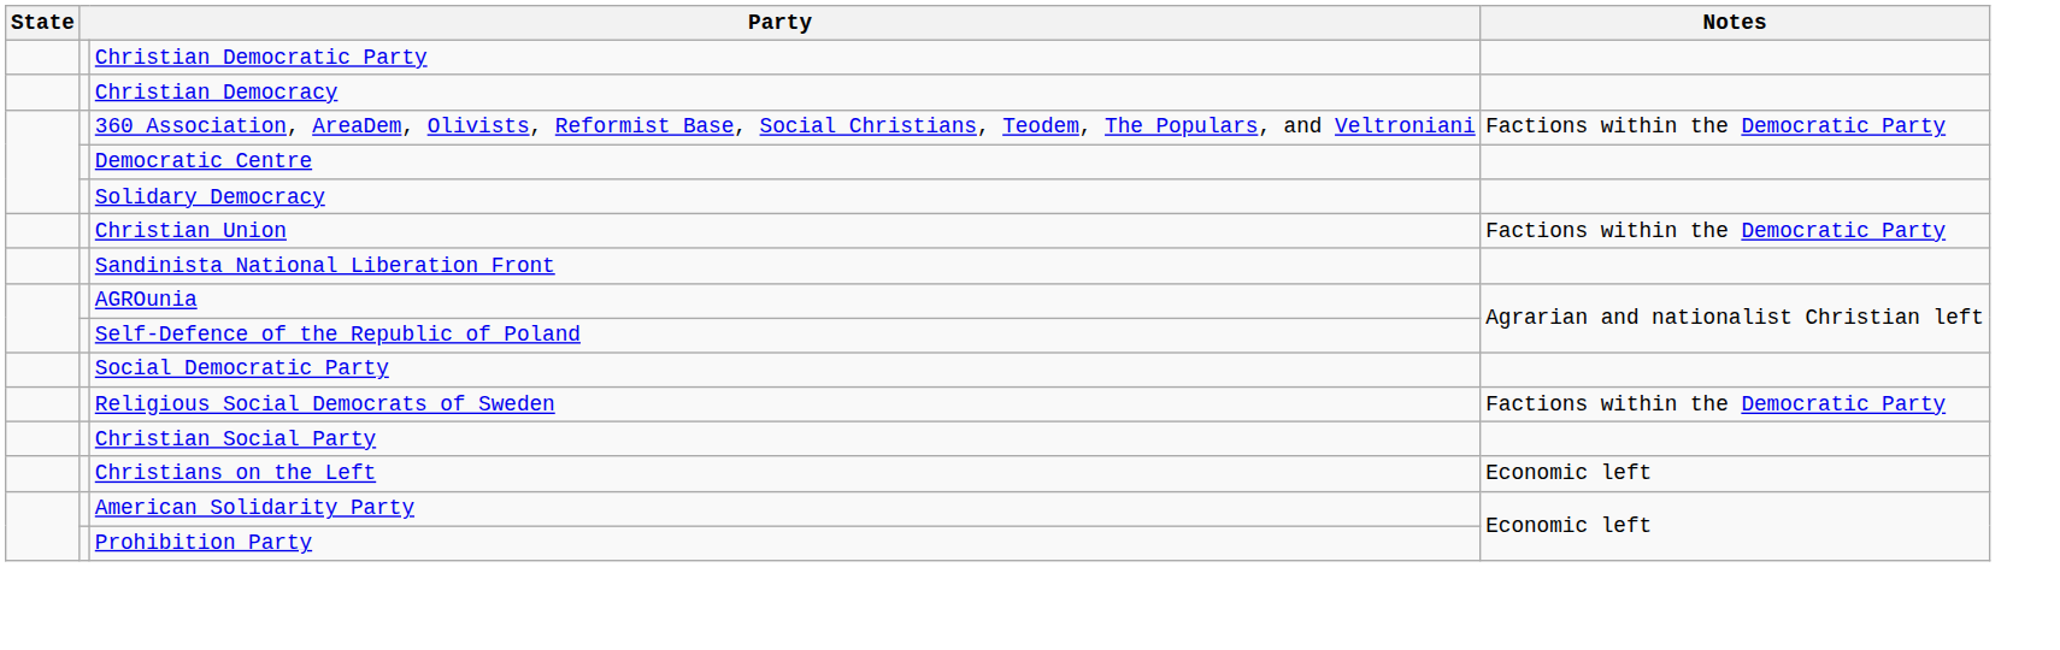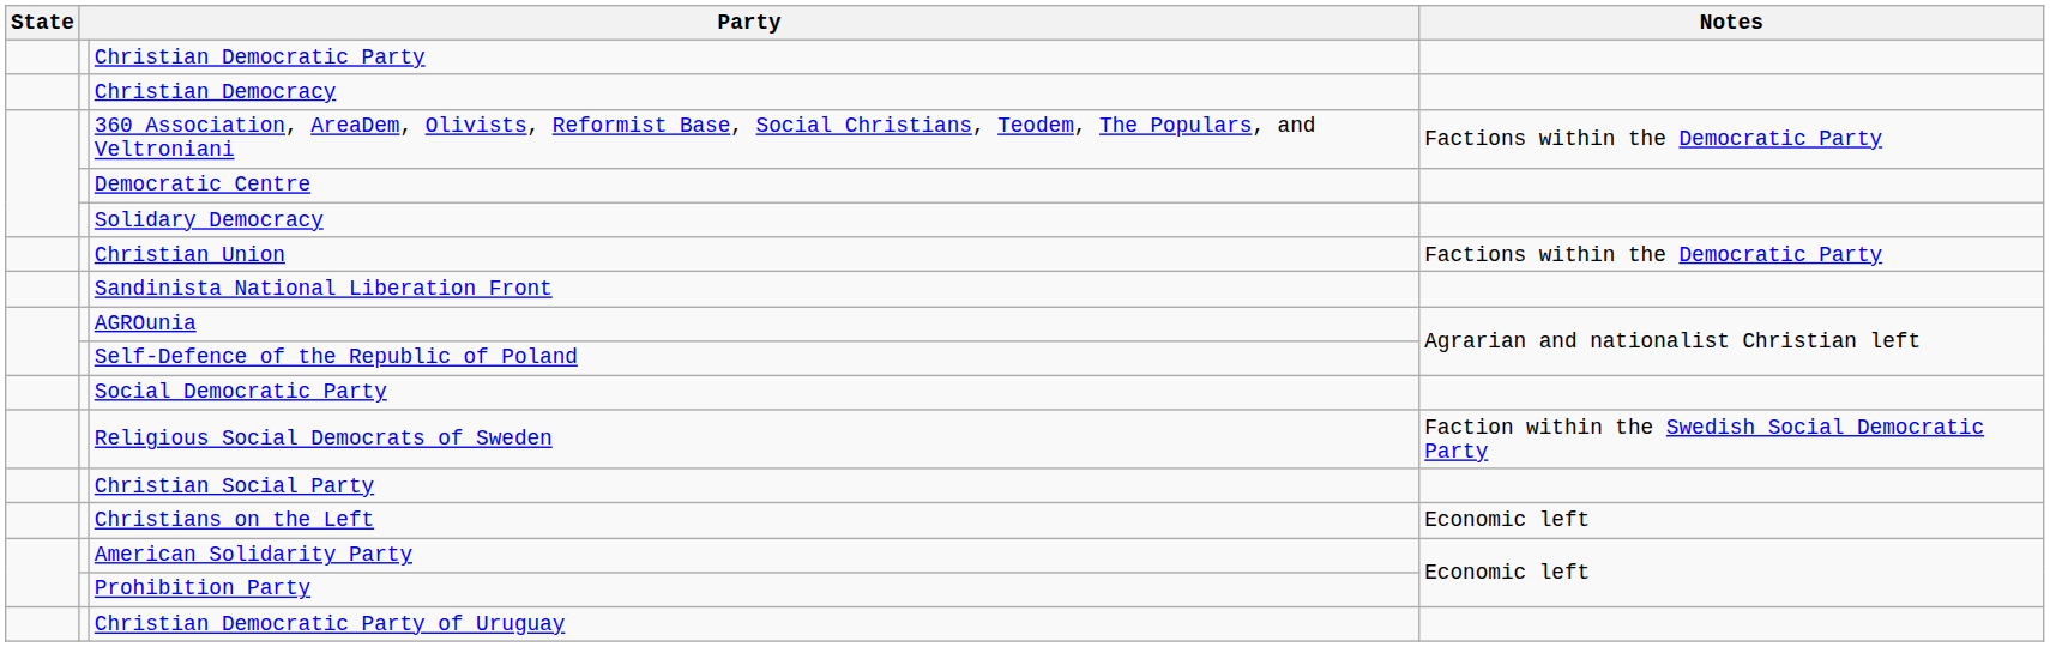Religious Social Democrats of Sweden | Notes: Factions within the Democratic Party -> Faction within the Swedish Social Democratic Party
+ row: Christian Democratic Party of Uruguay
